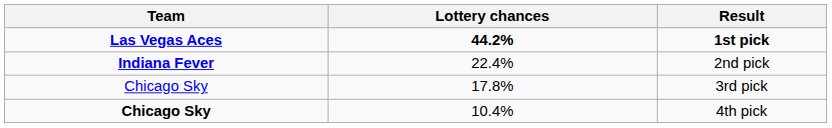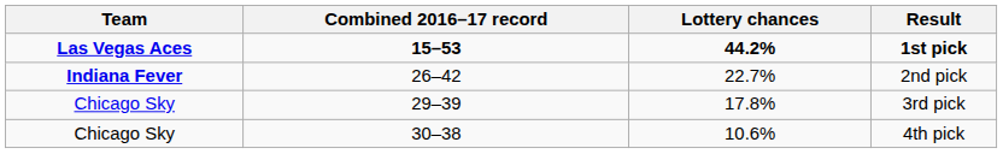+ column: Combined 2016–17 record | 15–53 | 26–42 | 29–39 | 30–38
2nd pick | Lottery chances: 22.4% -> 22.7%
4th pick | Team: bold -> normal
4th pick | Lottery chances: 10.4% -> 10.6%
